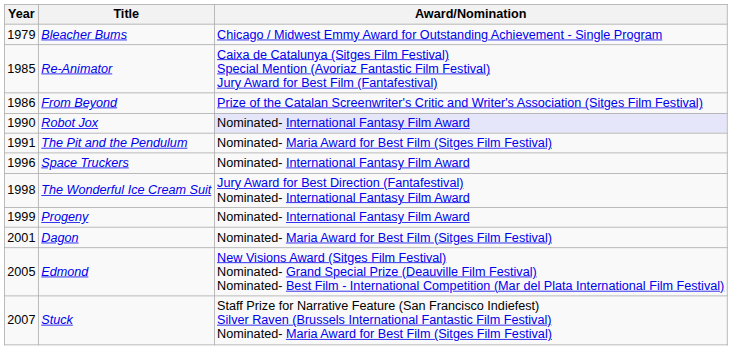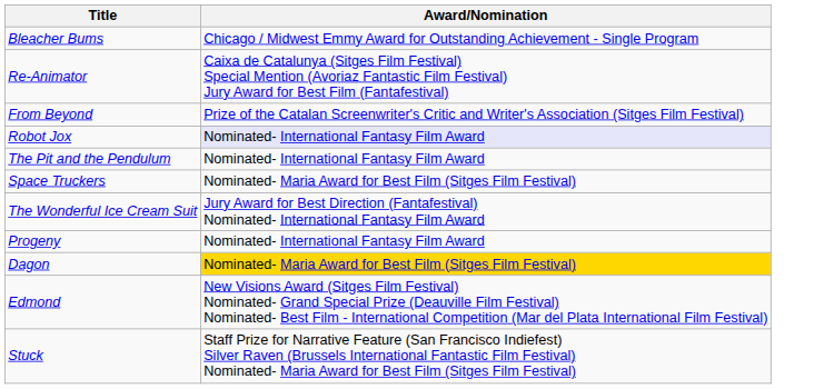- column: Year | 1979 | 1985 | 1986 | 1990 | 1991 | 1996 | 1998 | 1999 | 2001 | 2005 | 2007
The Pit and the Pendulum | Award/Nomination: Nominated- Maria Award for Best Film (Sitges Film Festival) -> Nominated- International Fantasy Film Award
Space Truckers | Award/Nomination: Nominated- International Fantasy Film Award -> Nominated- Maria Award for Best Film (Sitges Film Festival)
Dagon | Award/Nomination: no background -> gold background
